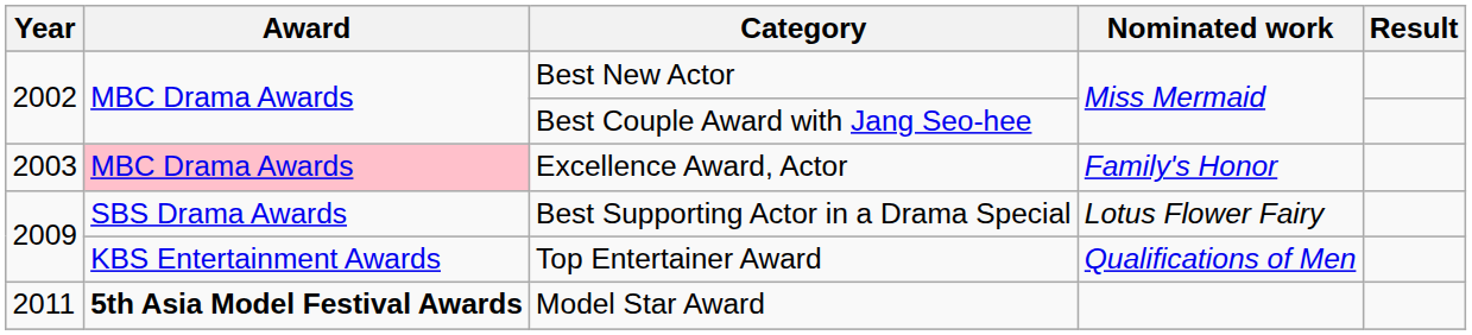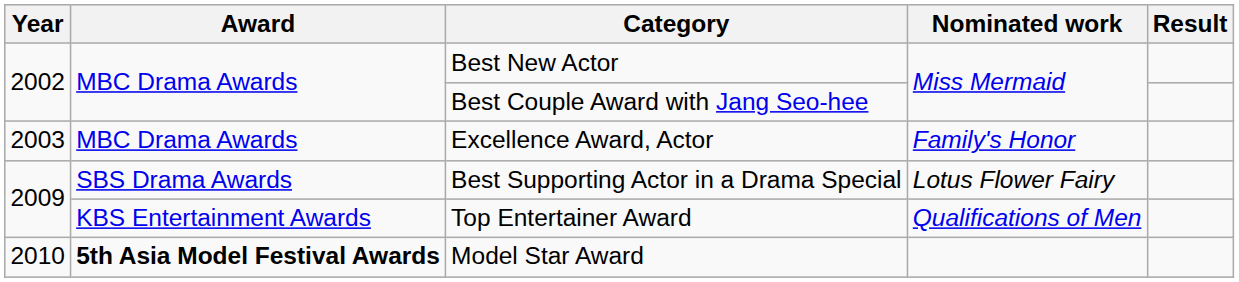Excellence Award, Actor | Award: pink background -> no background
Model Star Award | Year: 2011 -> 2010
